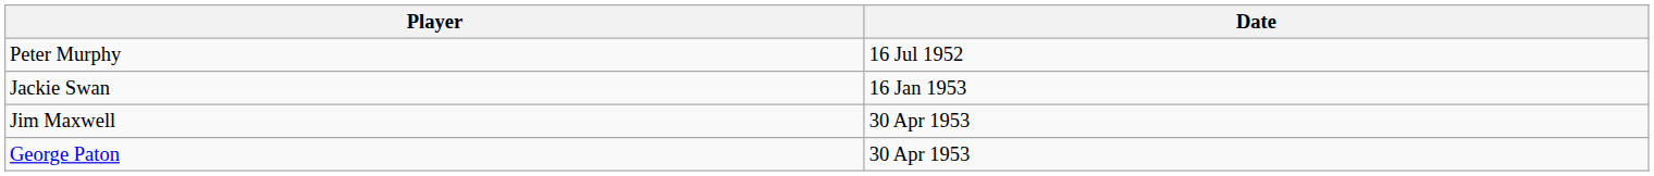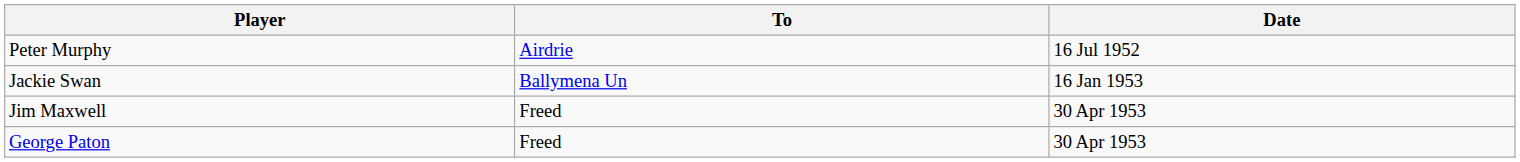+ column: To | Airdrie | Ballymena Un | Freed | Freed
